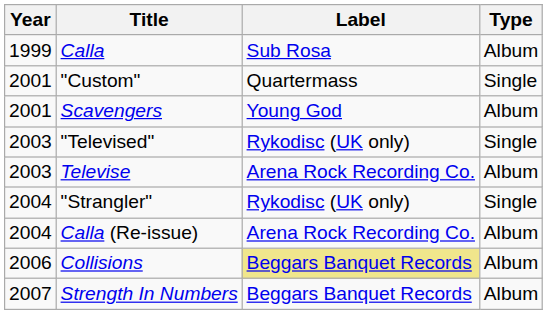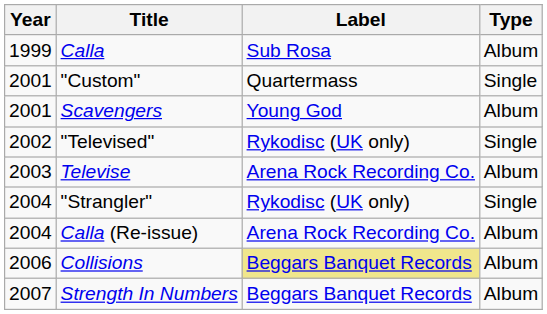"Televised" | Year: 2003 -> 2002
